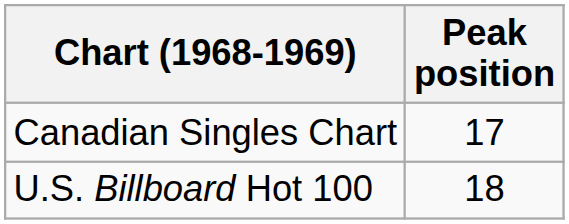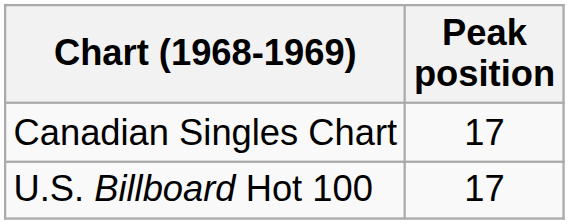U.S. Billboard Hot 100 | Peak position: 18 -> 17
